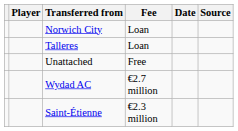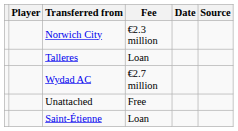Norwich City | Fee: Loan -> €2.3 million
rows swapped: Wydad AC <-> Unattached
Saint-Étienne | Fee: €2.3 million -> Loan
